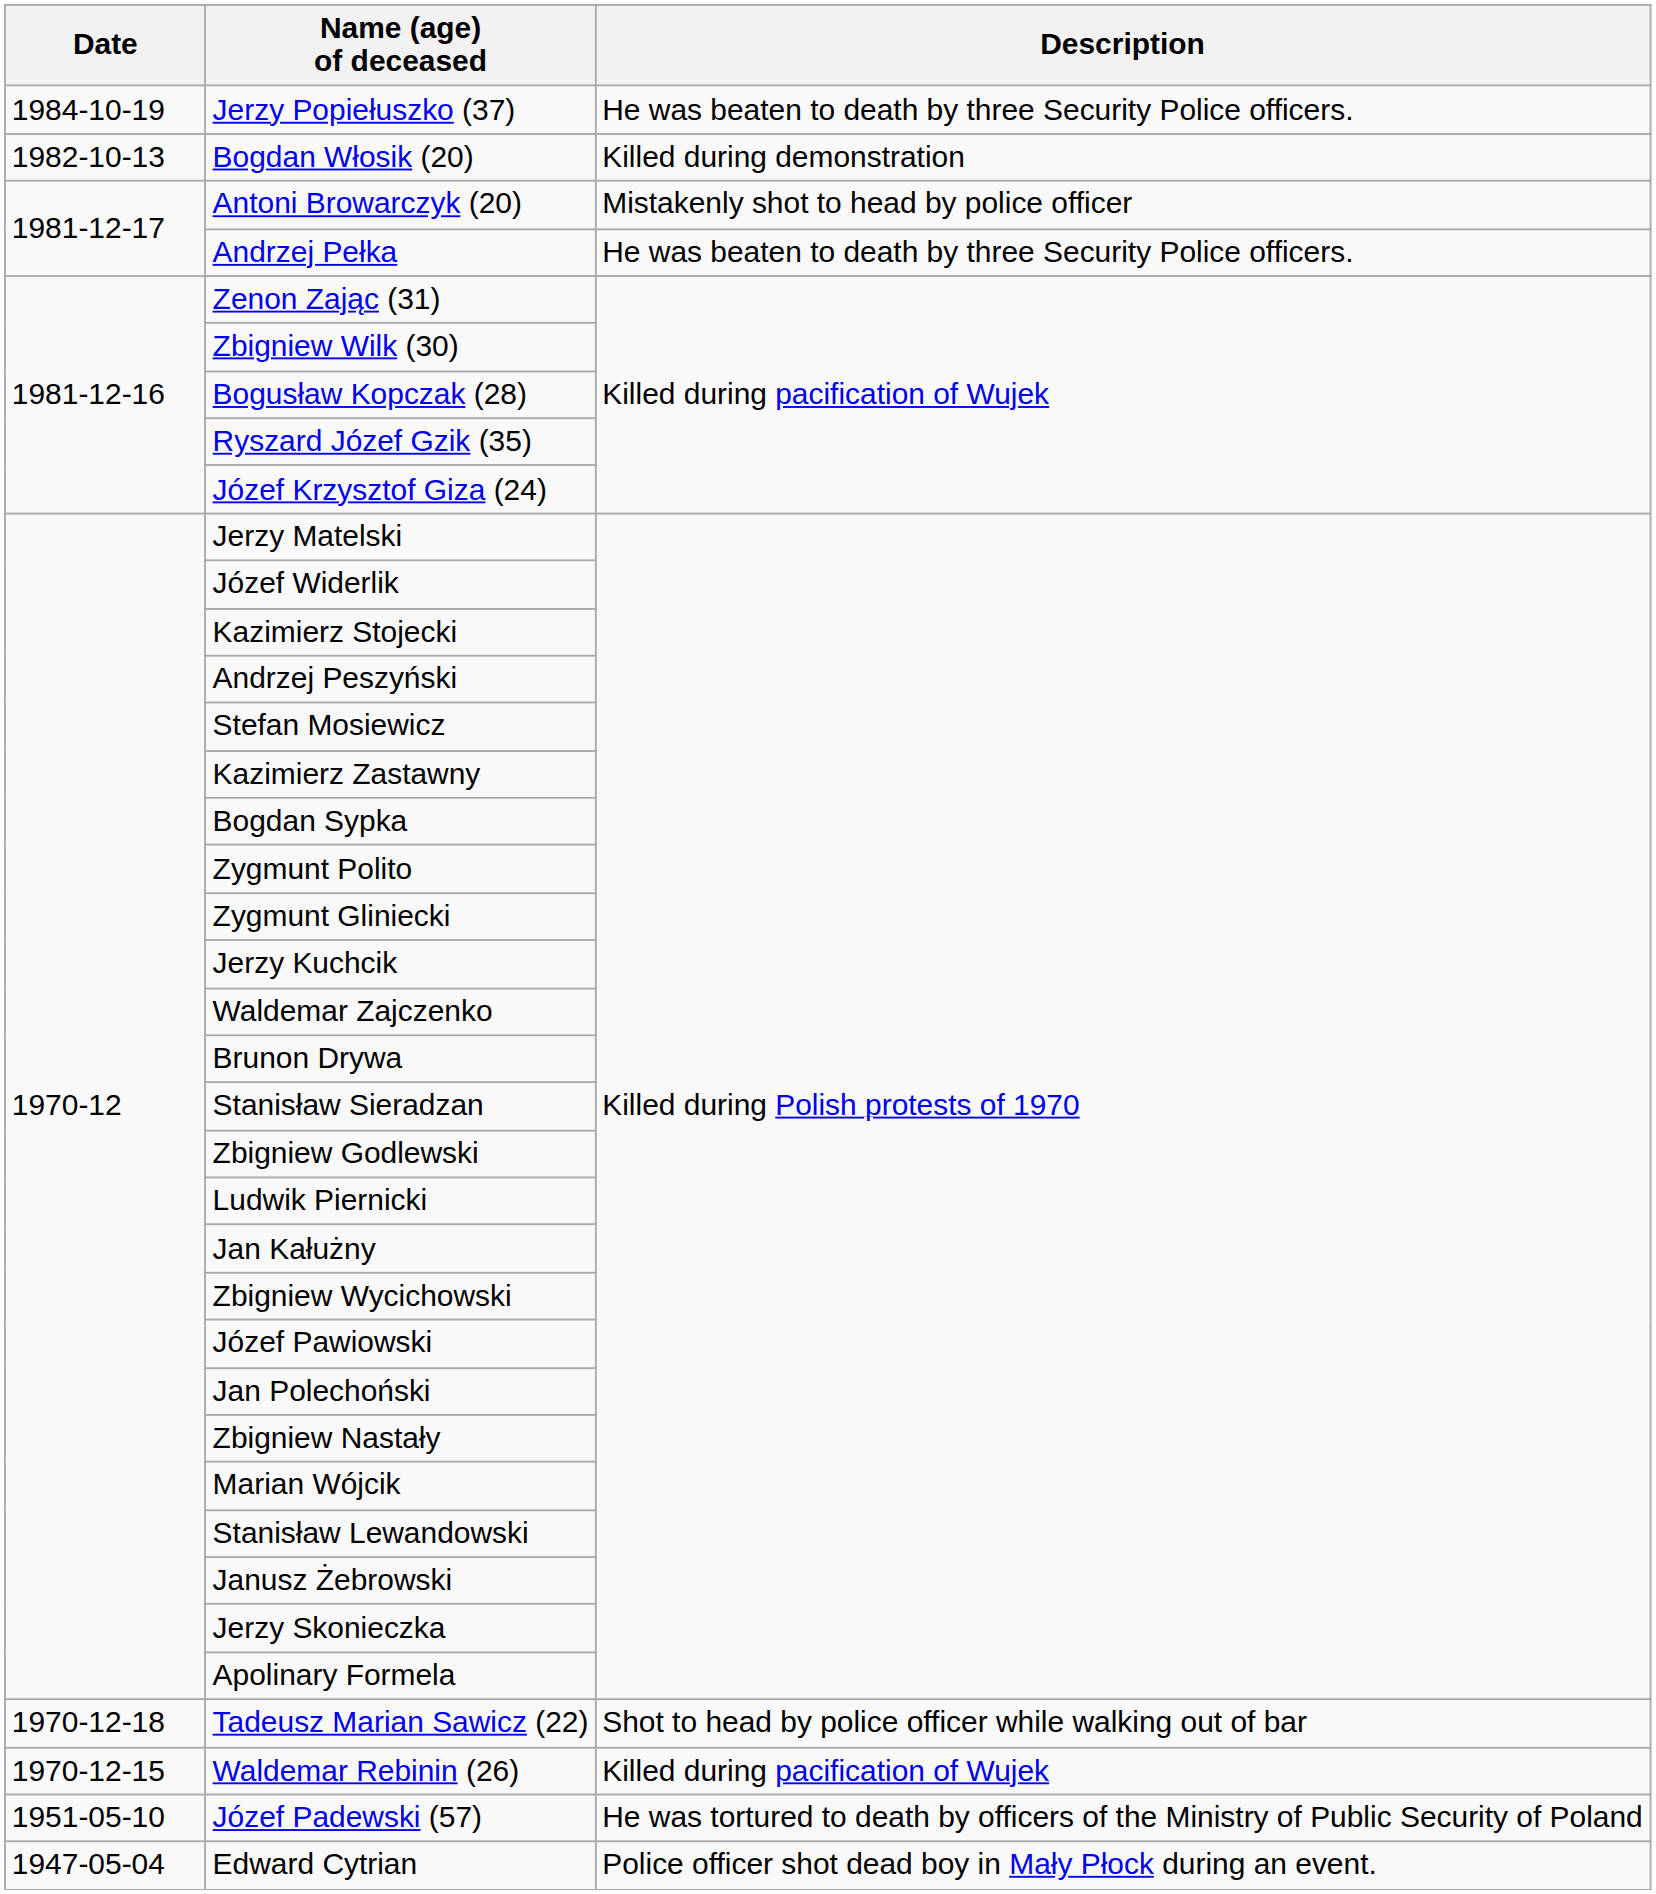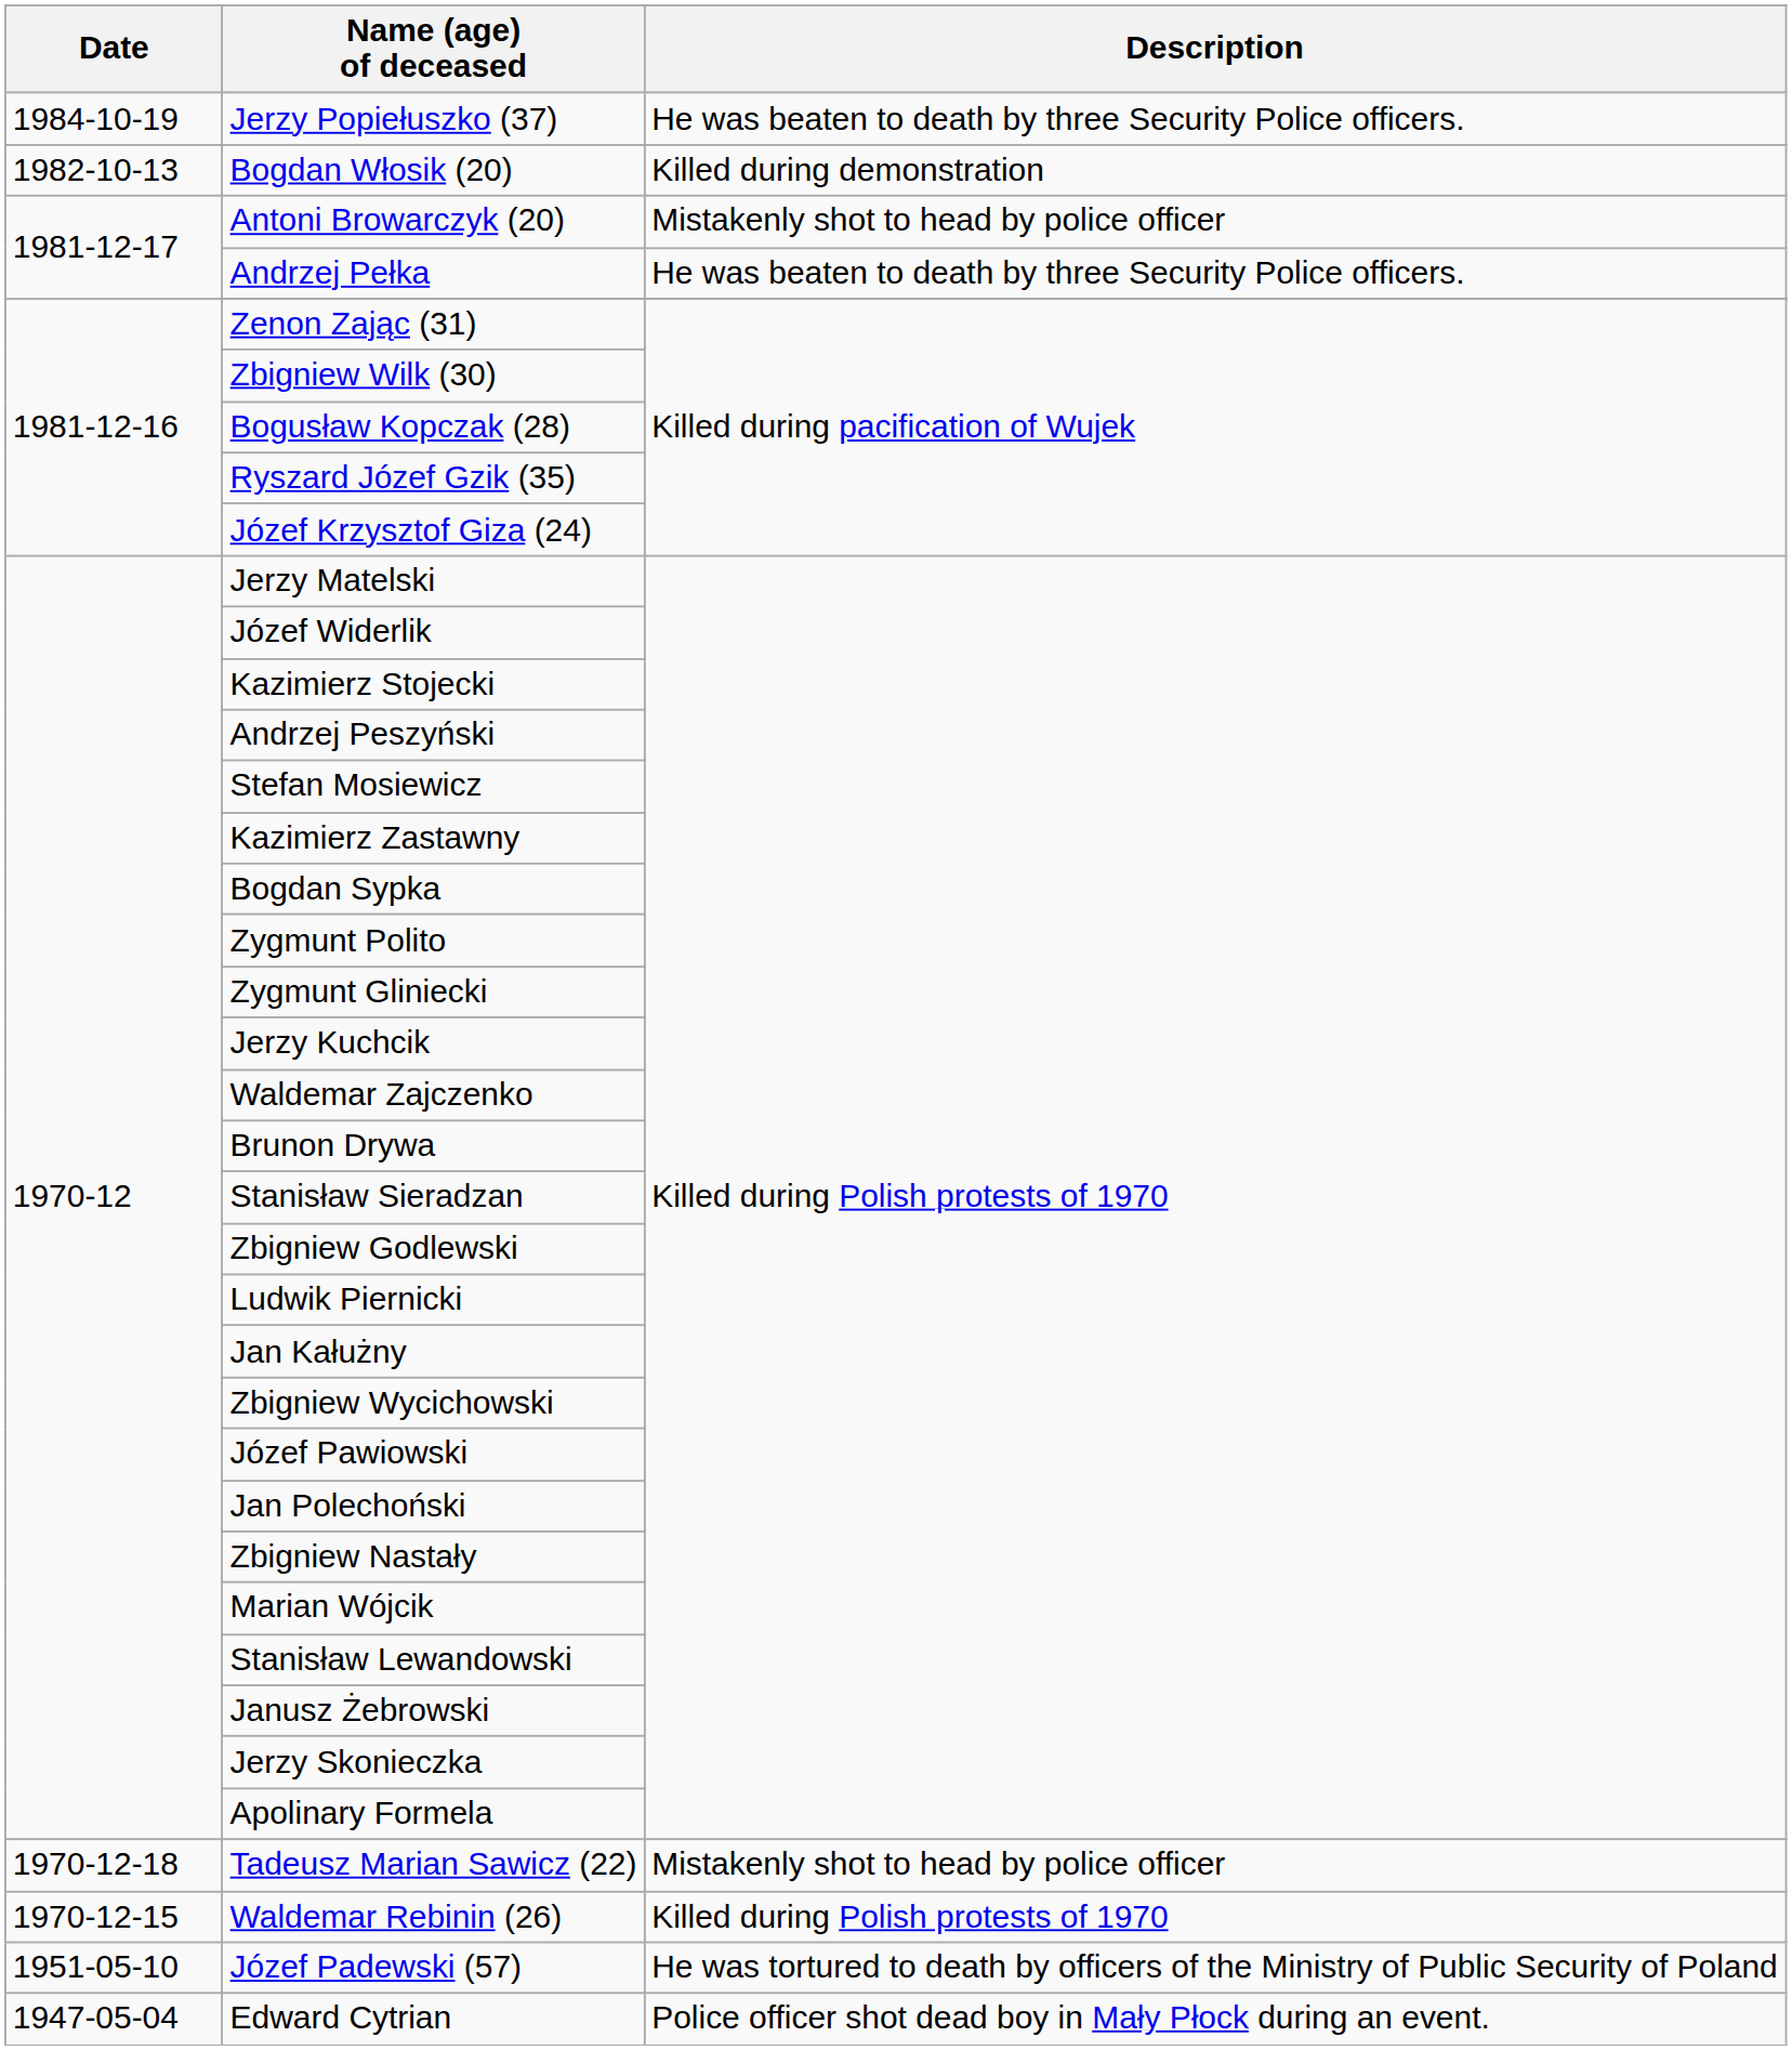Tadeusz Marian Sawicz (22) | Description: Shot to head by police officer while walking out of bar -> Mistakenly shot to head by police officer
Waldemar Rebinin (26) | Description: Killed during pacification of Wujek -> Killed during Polish protests of 1970
